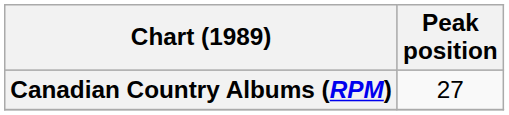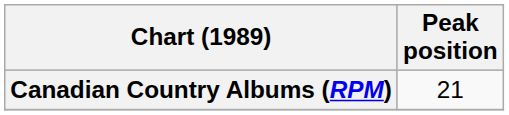Canadian Country Albums (RPM) | Peak position: 27 -> 21
